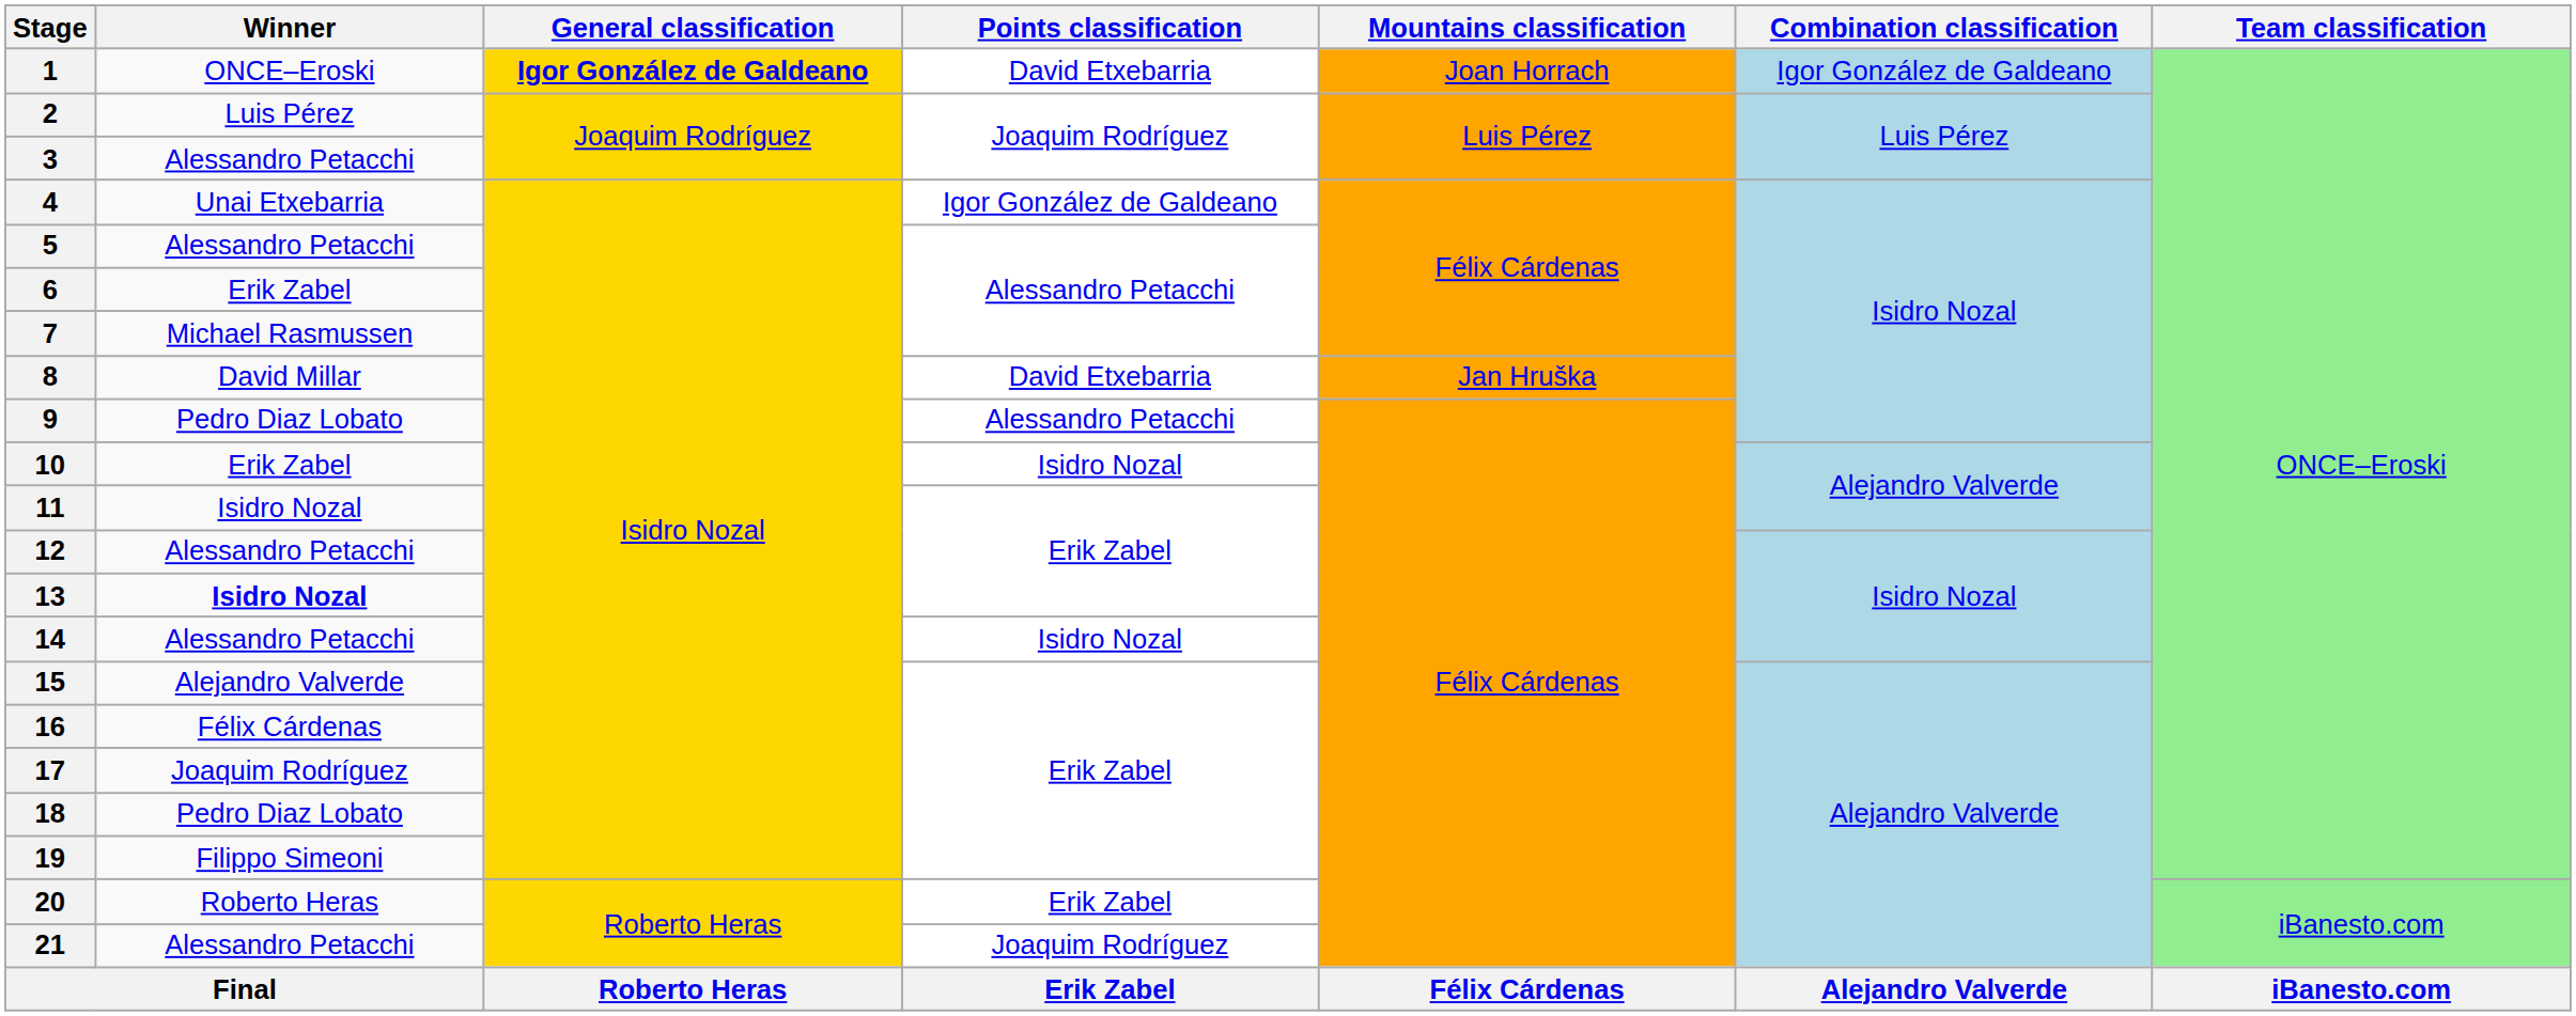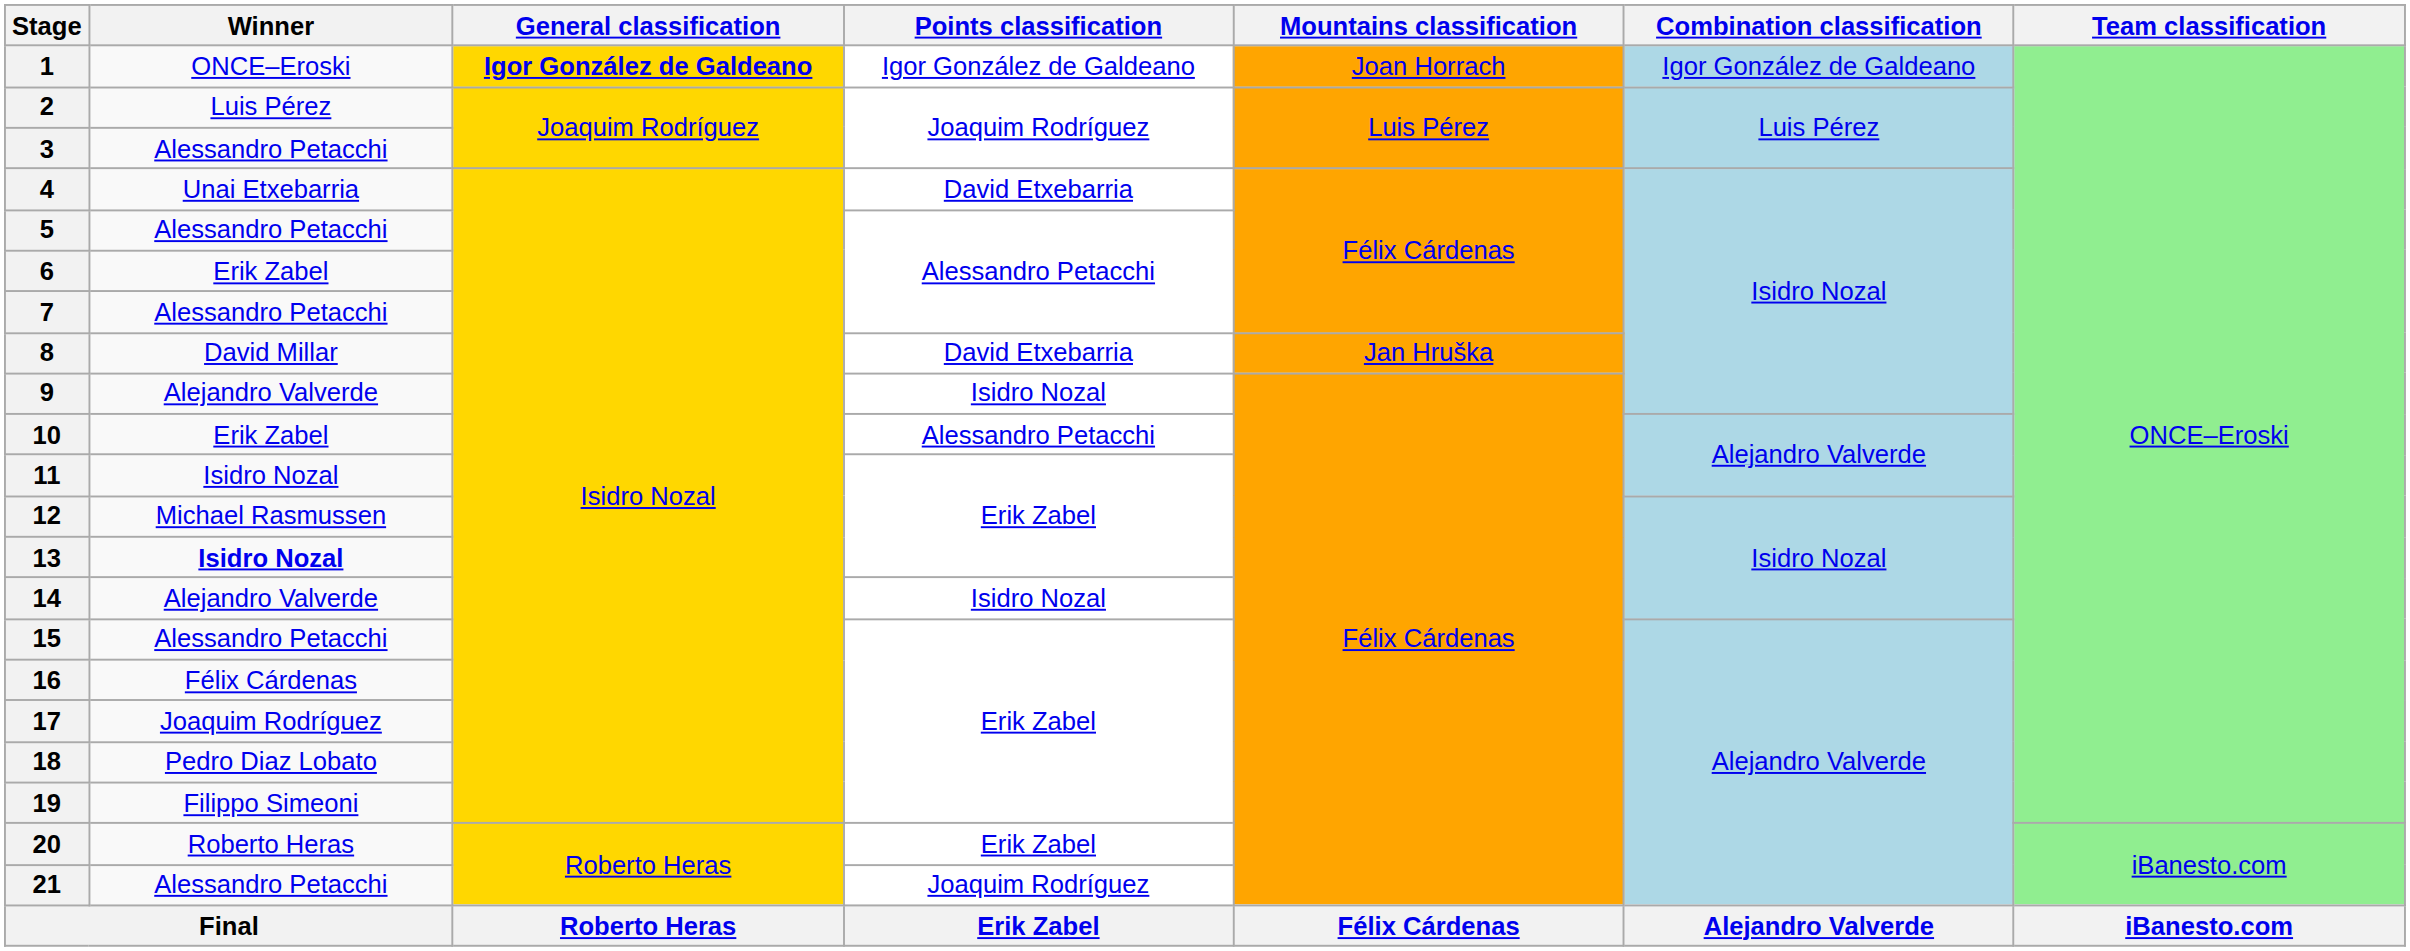1 | Points classification: David Etxebarria -> Igor González de Galdeano
4 | Points classification: Igor González de Galdeano -> David Etxebarria
7 | Winner: Michael Rasmussen -> Alessandro Petacchi
9 | Winner: Pedro Diaz Lobato -> Alejandro Valverde
9 | Points classification: Alessandro Petacchi -> Isidro Nozal
10 | Points classification: Isidro Nozal -> Alessandro Petacchi
12 | Winner: Alessandro Petacchi -> Michael Rasmussen
14 | Winner: Alessandro Petacchi -> Alejandro Valverde
15 | Winner: Alejandro Valverde -> Alessandro Petacchi
